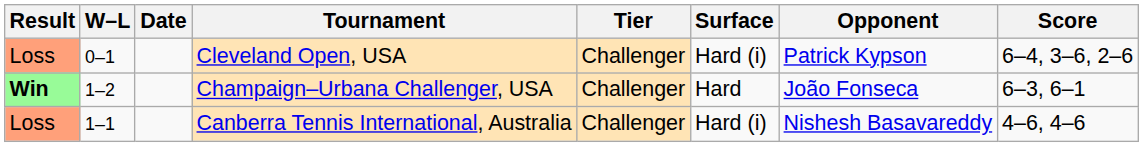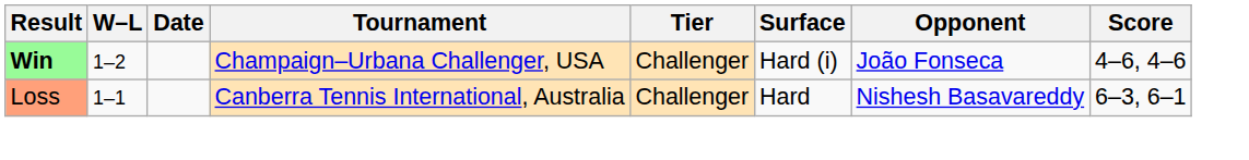- row: Loss | 0–1 | Cleveland Open, USA | Challenger | Hard (i) | Patrick Kypson | 6–4, 3–6, 2–6
Champaign–Urbana Challenger, USA | Surface: Hard -> Hard (i)
Champaign–Urbana Challenger, USA | Score: 6–3, 6–1 -> 4–6, 4–6
Canberra Tennis International, Australia | Surface: Hard (i) -> Hard
Canberra Tennis International, Australia | Score: 4–6, 4–6 -> 6–3, 6–1
